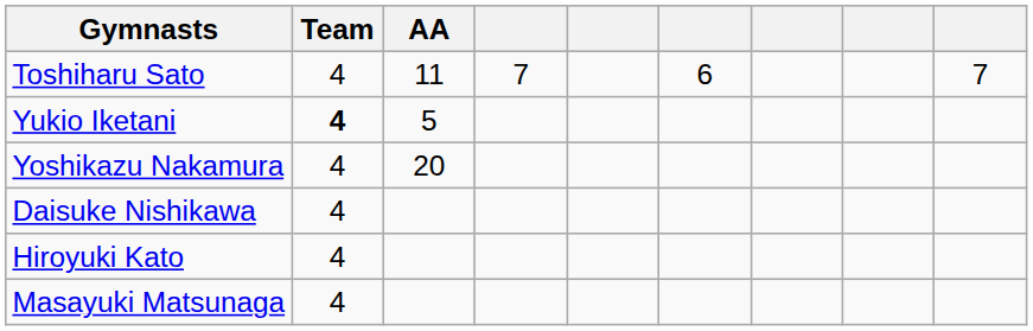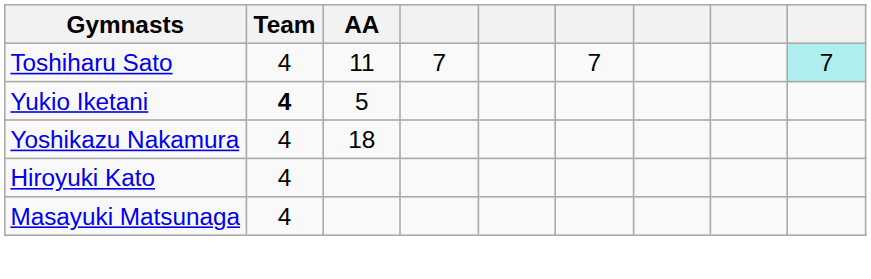Toshiharu Sato | column 6: 6 -> 7
Toshiharu Sato | column 9: no background -> paleturquoise background
Yoshikazu Nakamura | AA: 20 -> 18
- row: Daisuke Nishikawa | 4
